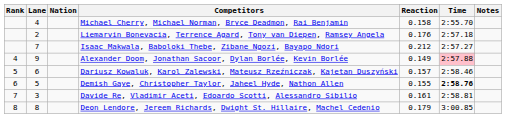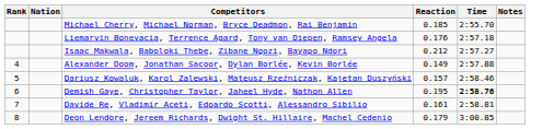- column: Lane | 4 | 2 | 7 | 9 | 6 | 5 | 3 | 8
Michael Cherry, Michael Norman, Bryce Deadmon, Rai Benjamin | Reaction: 0.158 -> 0.185
Alexander Doom, Jonathan Sacoor, Dylan Borlée, Kevin Borlée | Time: pink background -> no background
Demish Gaye, Christopher Taylor, Jaheel Hyde, Nathon Allen | Reaction: 0.155 -> 0.195
